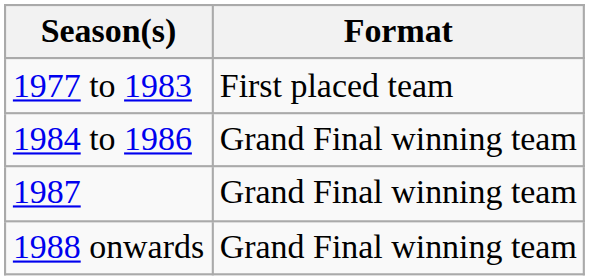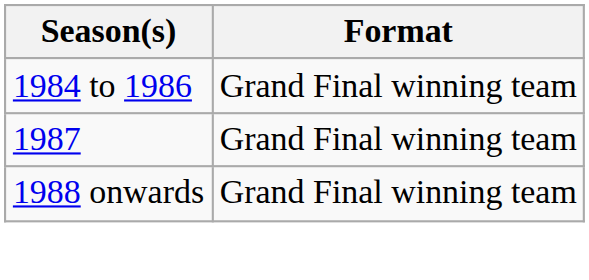- row: 1977 to 1983 | First placed team
